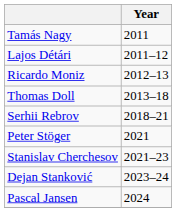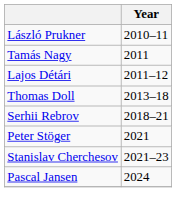+ row: László Prukner | 2010–11
- row: Ricardo Moniz | 2012–13
- row: Dejan Stanković | 2023–24
